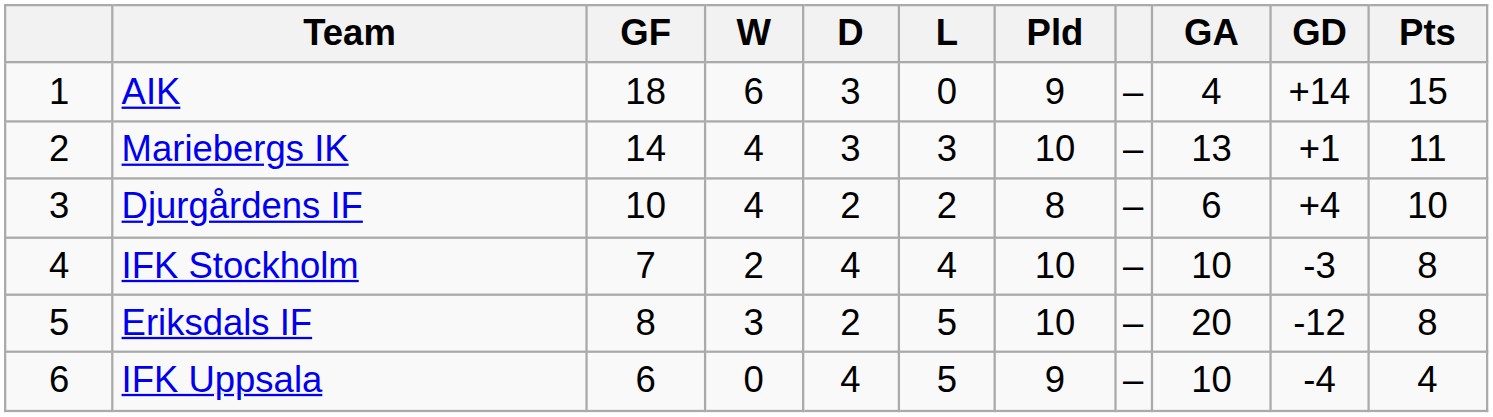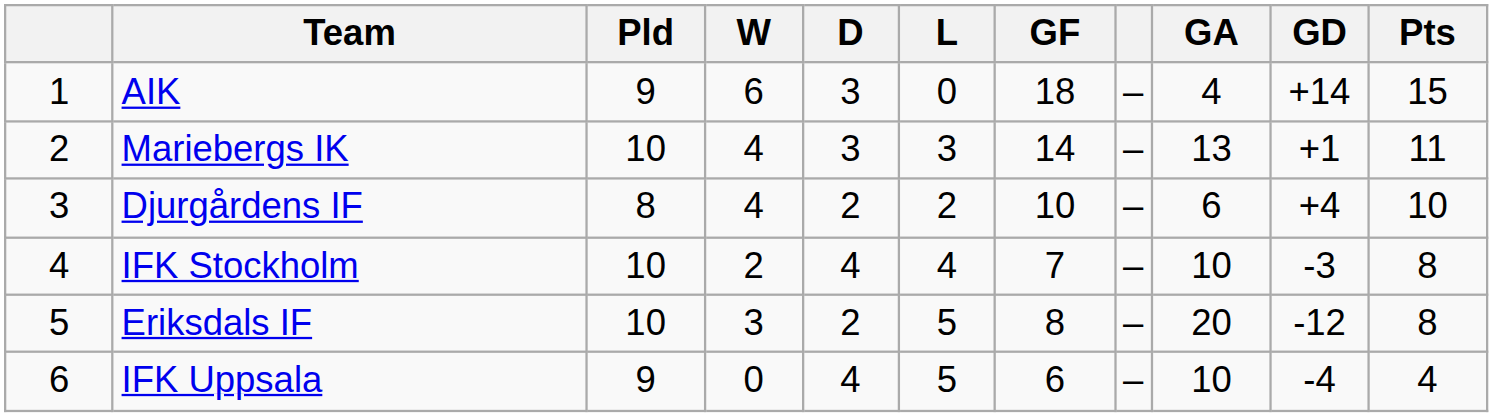columns swapped: Pld <-> GF
